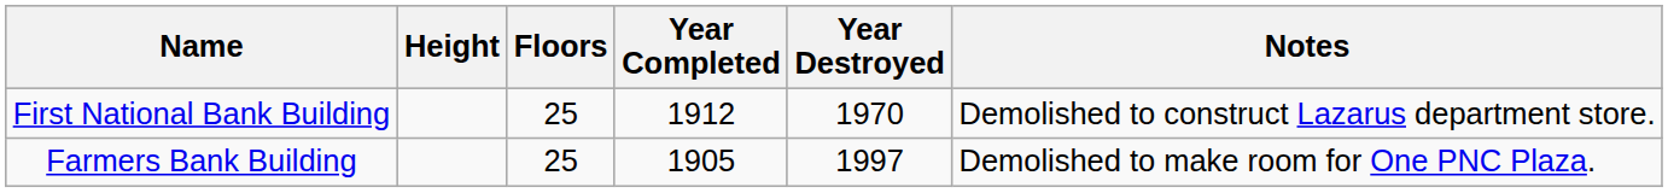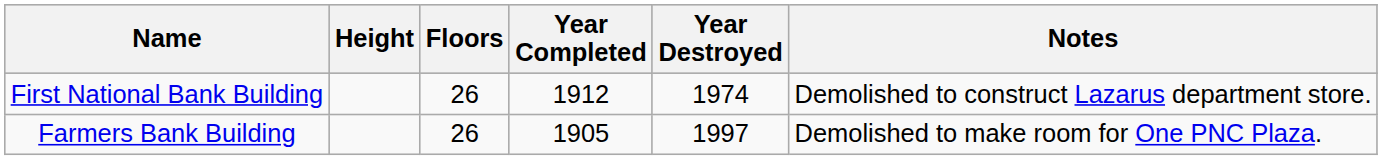First National Bank Building | Floors: 25 -> 26
First National Bank Building | Year Destroyed: 1970 -> 1974
Farmers Bank Building | Floors: 25 -> 26
